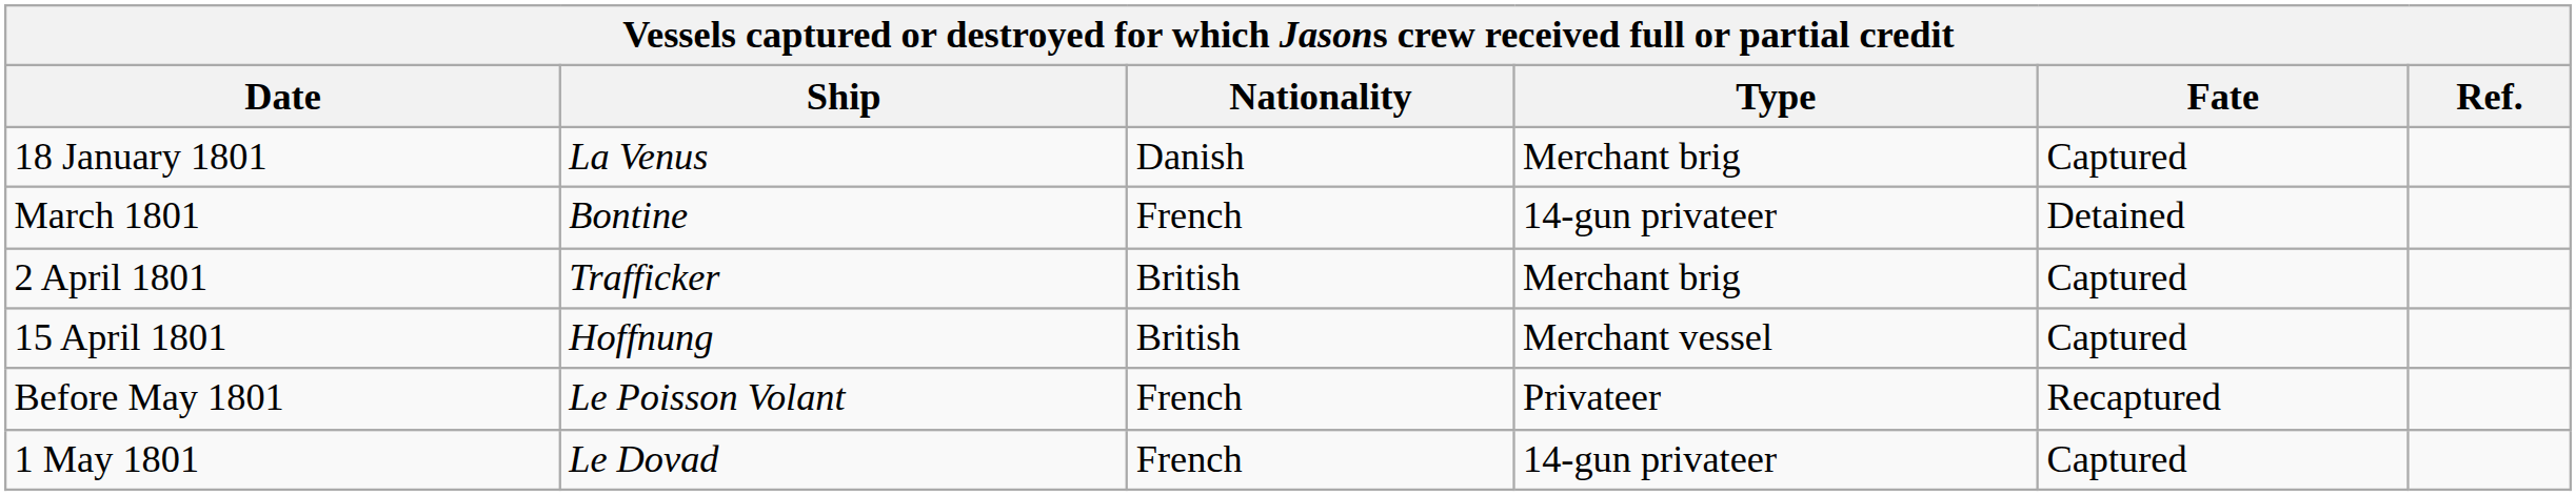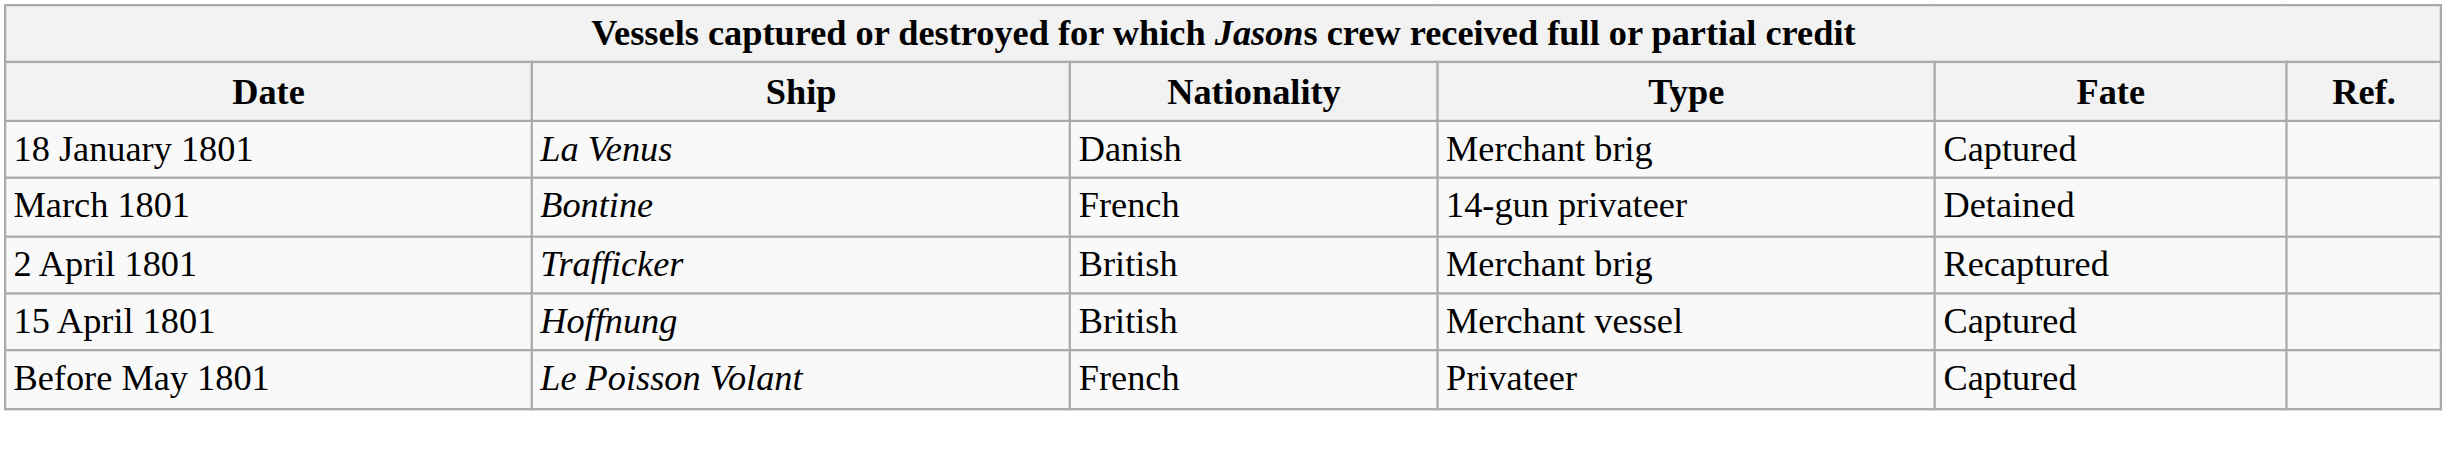2 April 1801 | Fate: Captured -> Recaptured
Before May 1801 | Fate: Recaptured -> Captured
- row: 1 May 1801 | Le Dovad | French | 14-gun privateer | Captured
